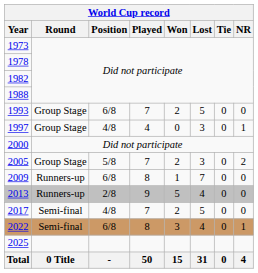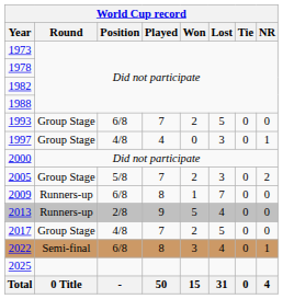2017 | Round: Semi-final -> Group Stage
